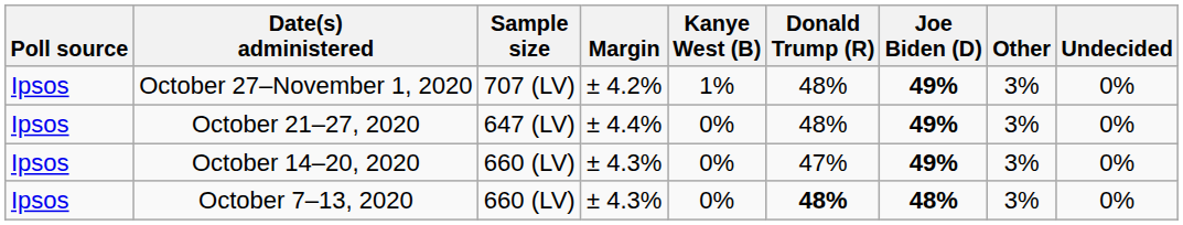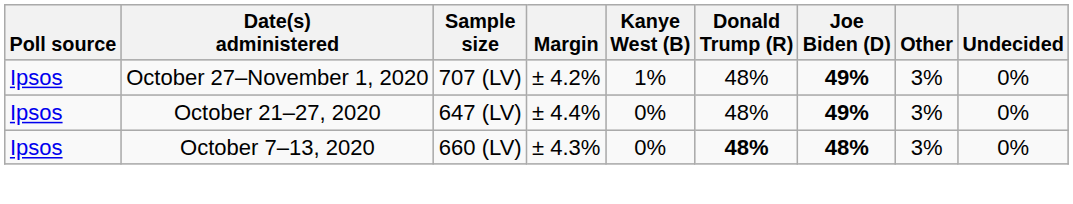- row: Ipsos | October 14–20, 2020 | 660 (LV) | ± 4.3% | 0% | 47% | 49% | 3% | 0%
